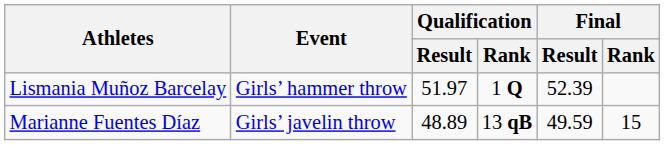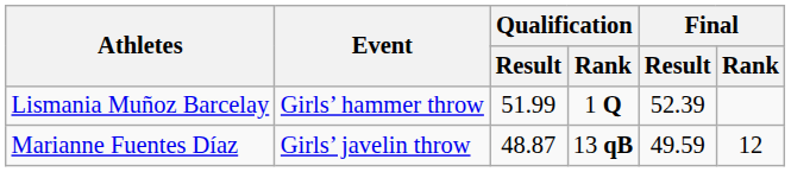Lismania Muñoz Barcelay | Qualification / Result: 51.97 -> 51.99
Marianne Fuentes Díaz | Qualification / Result: 48.89 -> 48.87
Marianne Fuentes Díaz | Final / Rank: 15 -> 12
